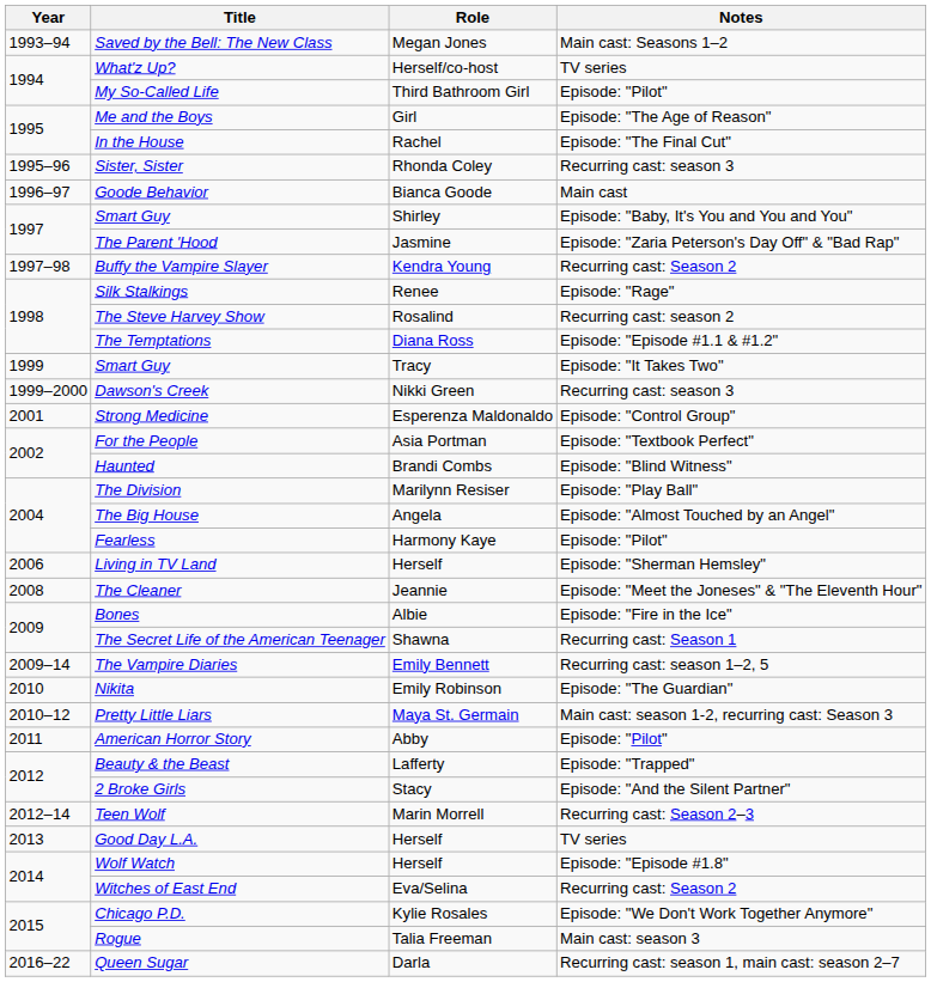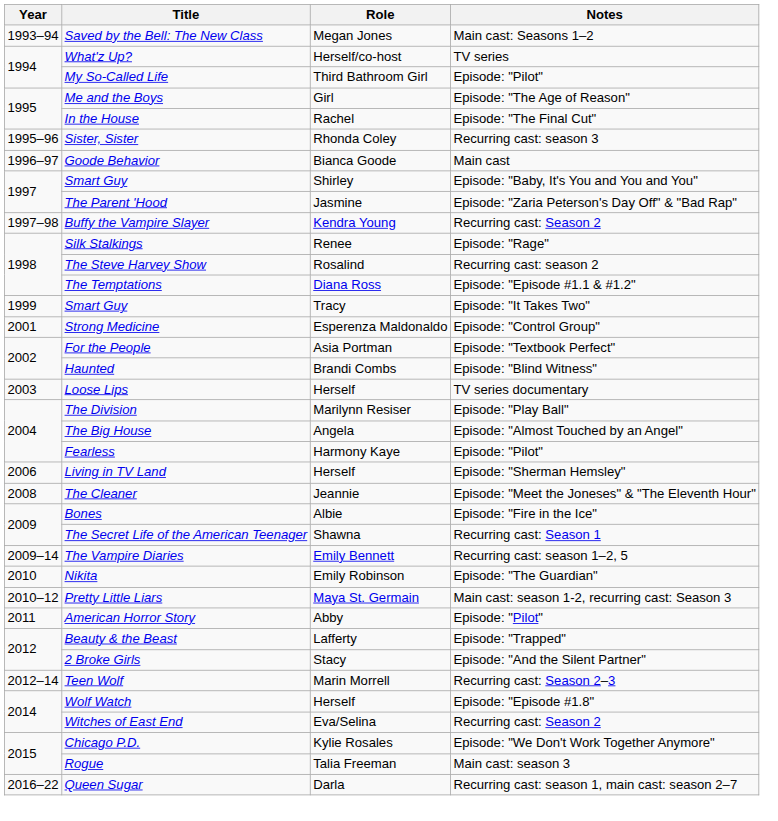- row: 1999–2000 | Dawson's Creek | Nikki Green | Recurring cast: season 3
+ row: 2003 | Loose Lips | Herself | TV series documentary
- row: 2013 | Good Day L.A. | Herself | TV series
